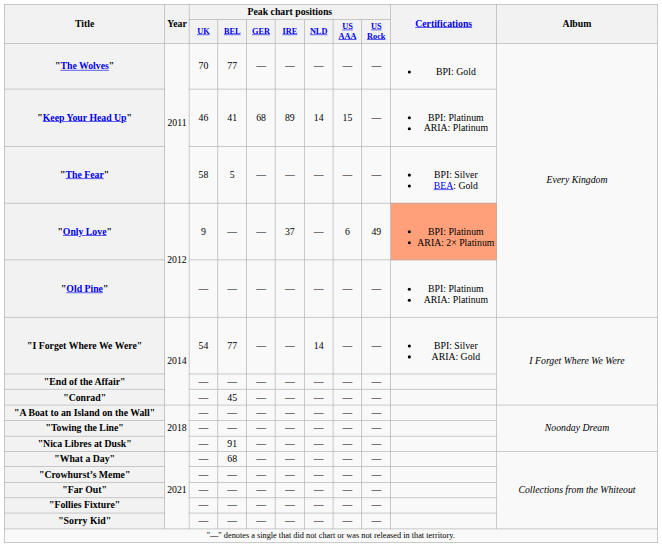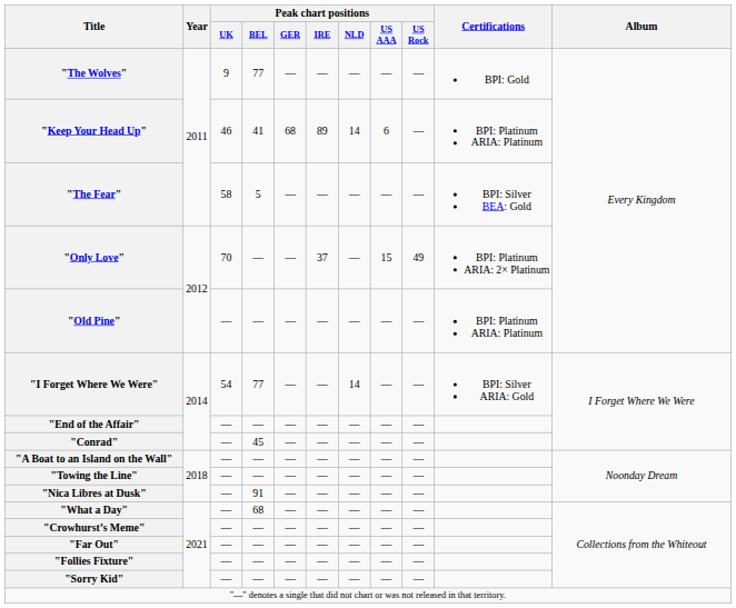"The Wolves" | Peak chart positions / UK: 70 -> 9
"Keep Your Head Up" | Peak chart positions / US AAA: 15 -> 6
"Only Love" | Peak chart positions / UK: 9 -> 70
"Only Love" | Peak chart positions / US AAA: 6 -> 15
"Only Love" | Certifications: lightsalmon background -> no background
